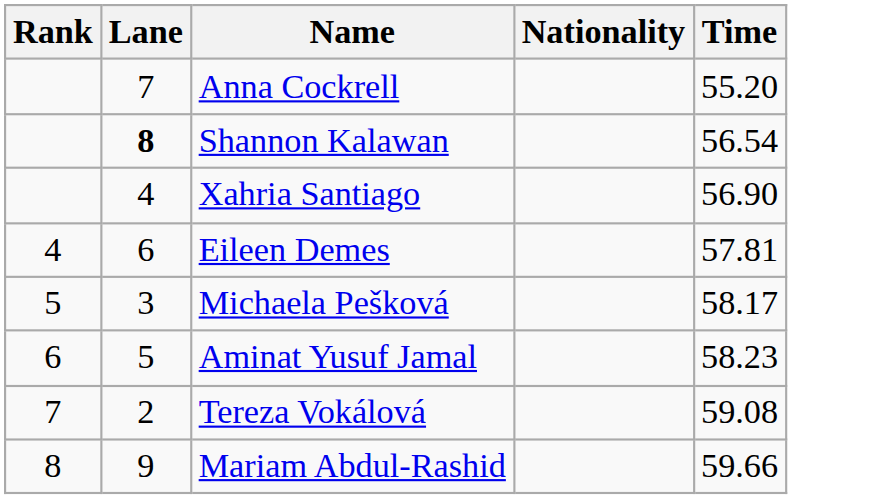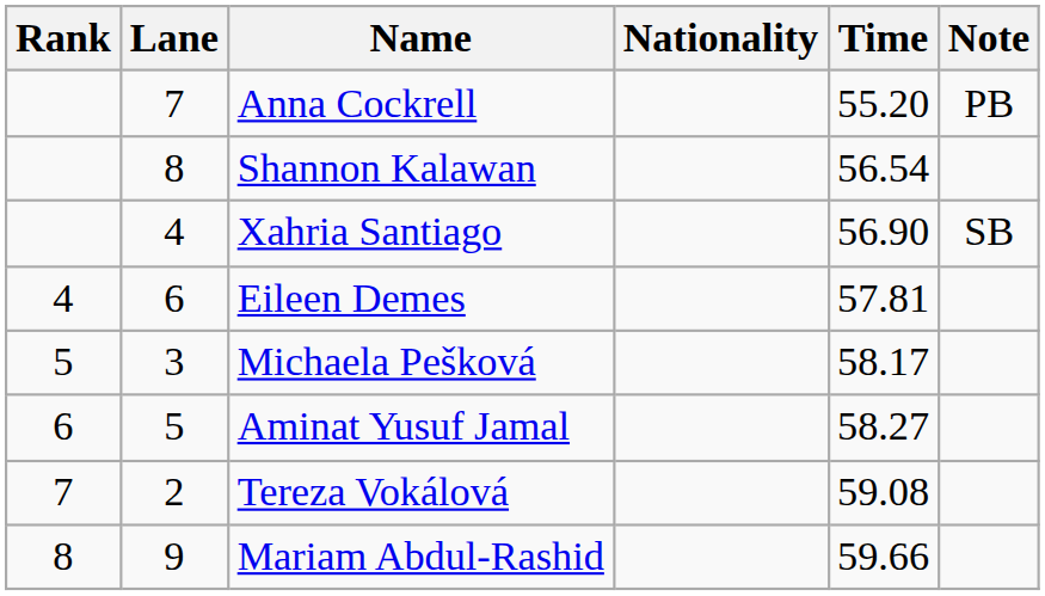+ column: Note | PB | SB
Shannon Kalawan | Lane: bold -> normal
Aminat Yusuf Jamal | Time: 58.23 -> 58.27
